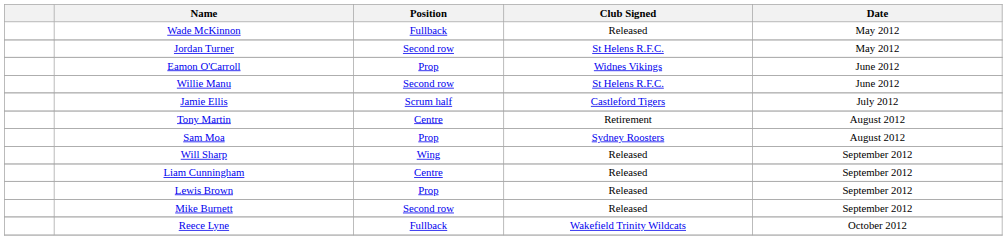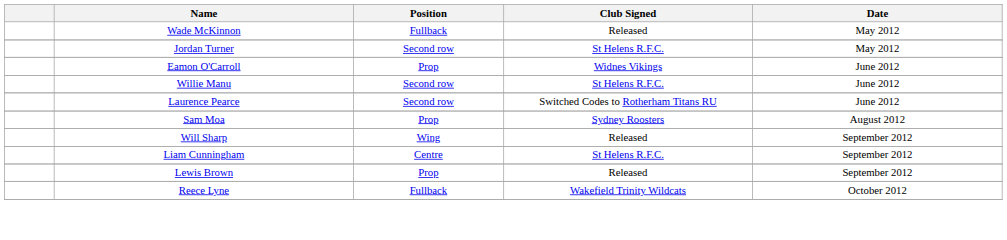- row: Jamie Ellis | Scrum half | Castleford Tigers | July 2012
+ row: Laurence Pearce | Second row | Switched Codes to Rotherham Titans RU | June 2012
- row: Tony Martin | Centre | Retirement | August 2012
Liam Cunningham | Club Signed: Released -> St Helens R.F.C.
- row: Mike Burnett | Second row | Released | September 2012
